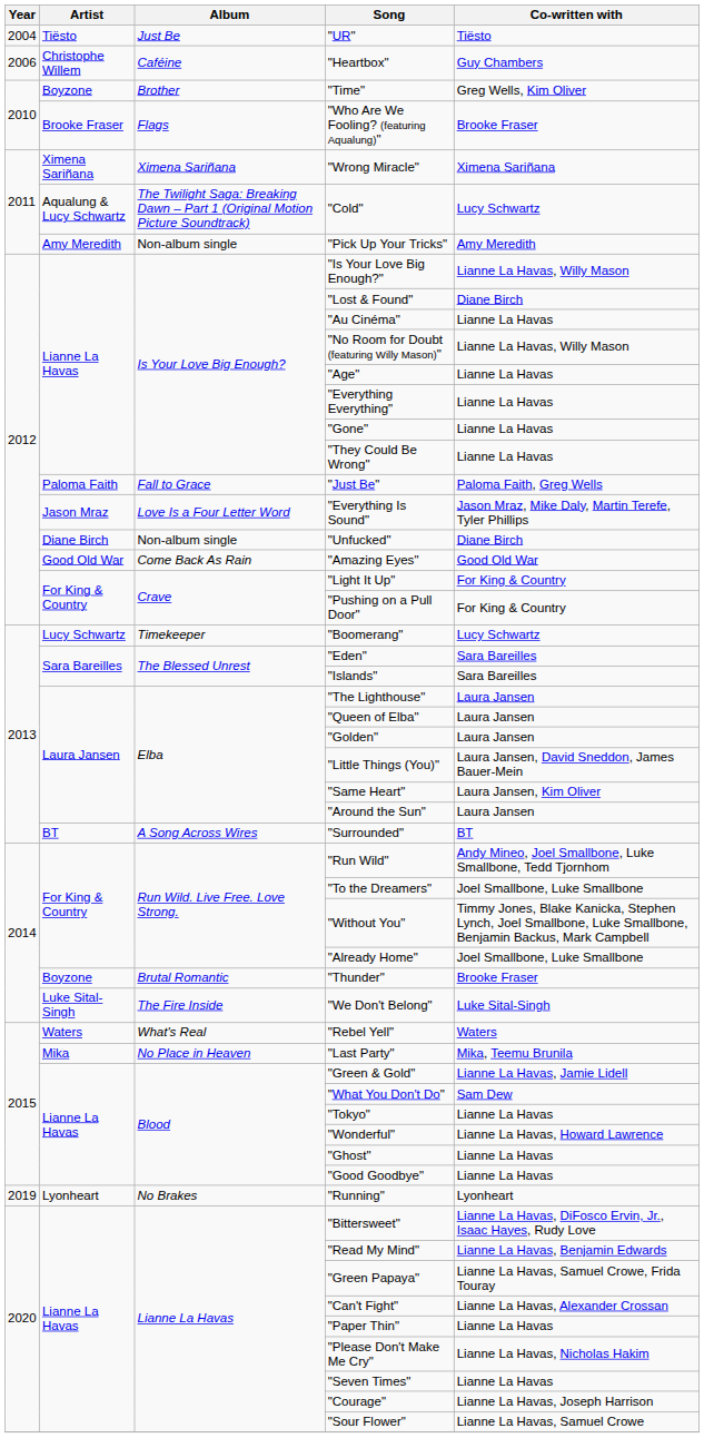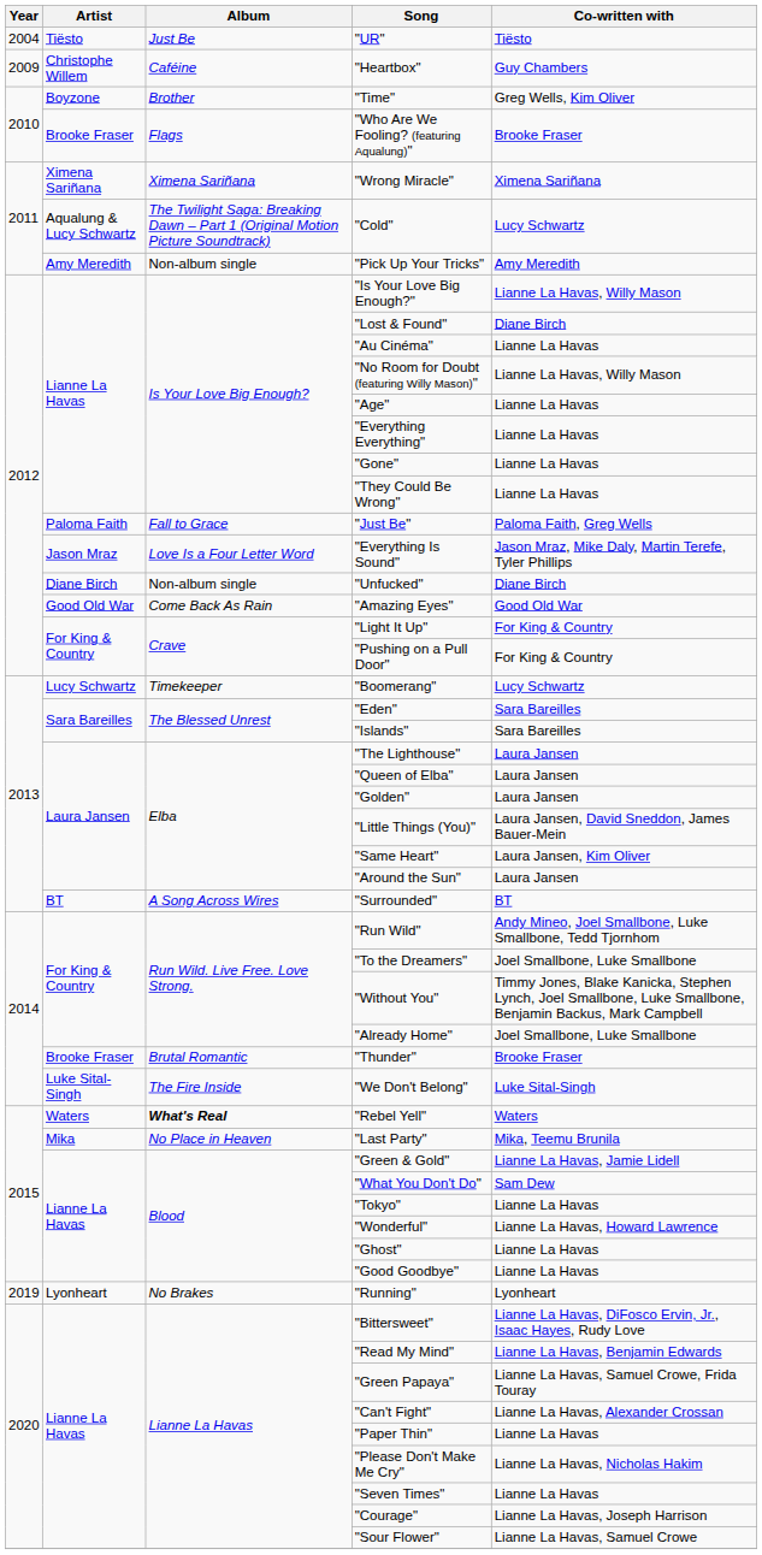"Heartbox" | Year: 2006 -> 2009
"Thunder" | Artist: Boyzone -> Brooke Fraser
"Rebel Yell" | Album: normal -> bold
